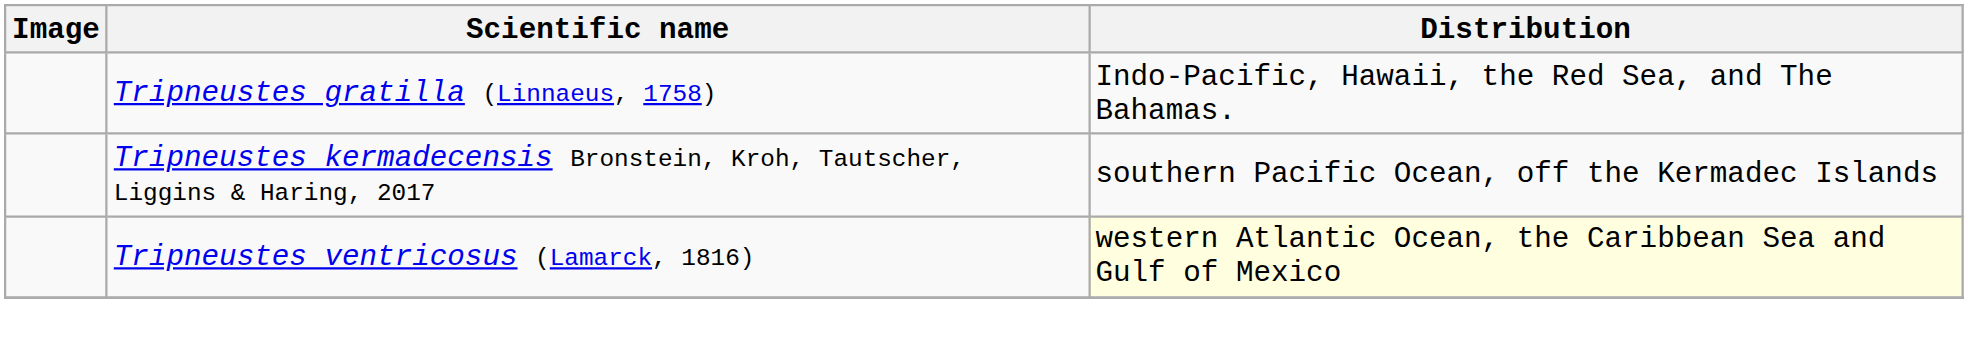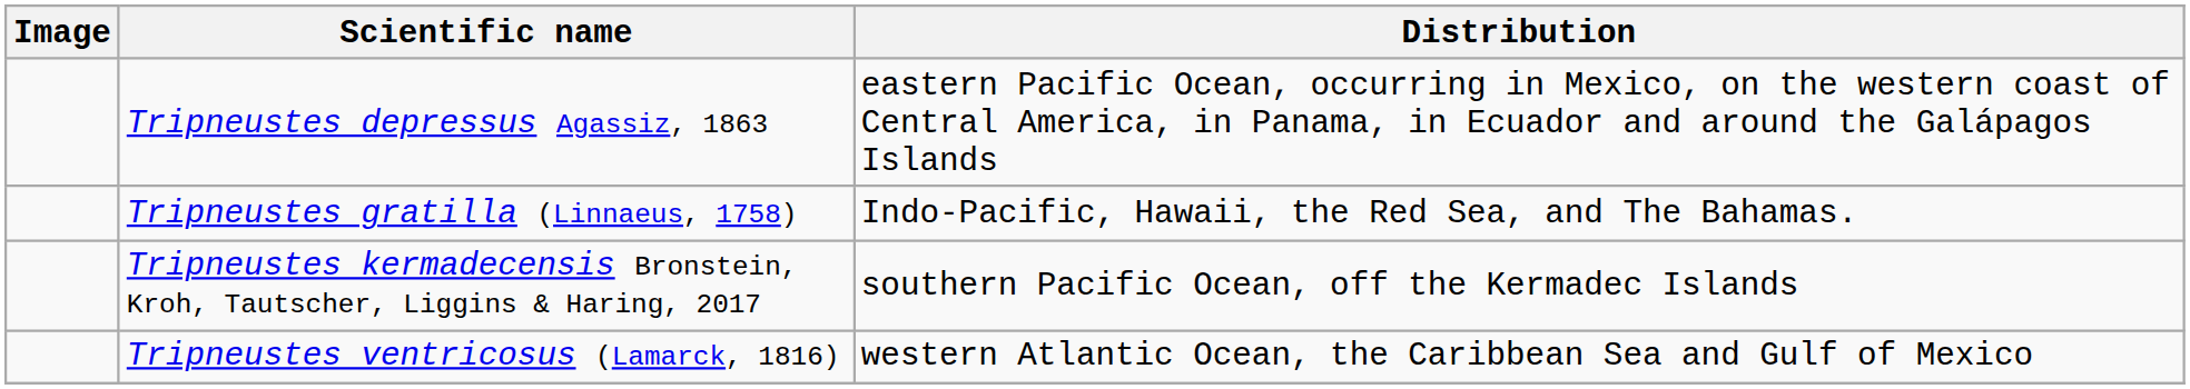+ row: Tripneustes depressus Agassiz, 1863 | eastern Pacific Ocean, occurring in Mexico, on the western coast of Central America, in Panama, in Ecuador and around the Galápagos Islands
Tripneustes ventricosus (Lamarck, 1816) | Distribution: lightyellow background -> no background
